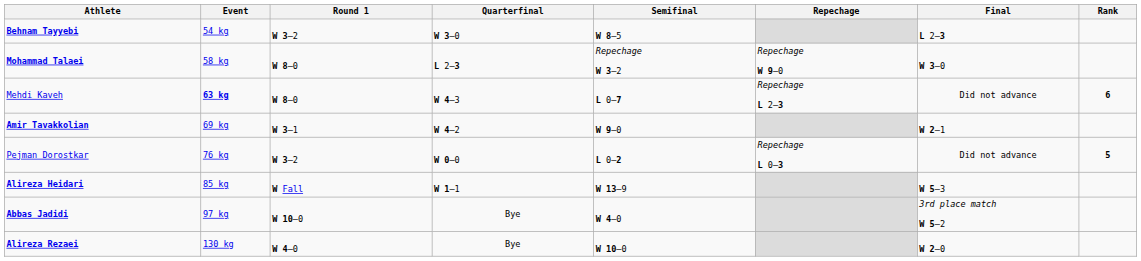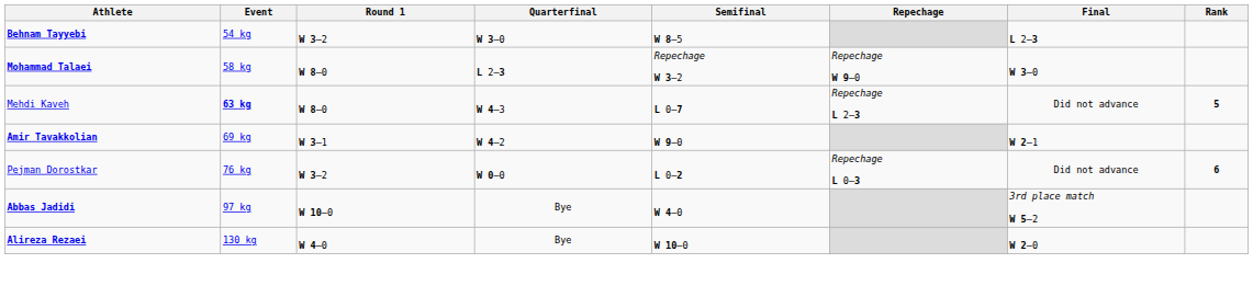Mehdi Kaveh | Rank: 6 -> 5
Pejman Dorostkar | Rank: 5 -> 6
- row: Alireza Heidari | 85 kg | W Fall | W 1–1 | W 13–9 | W 5–3
